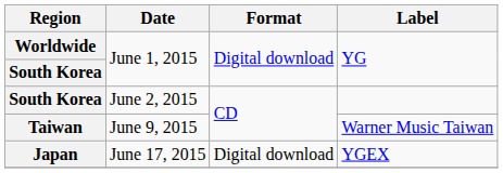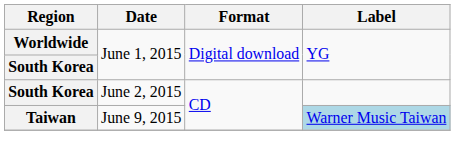Taiwan | Label: no background -> lightblue background
- row: Japan | June 17, 2015 | Digital download | YGEX
